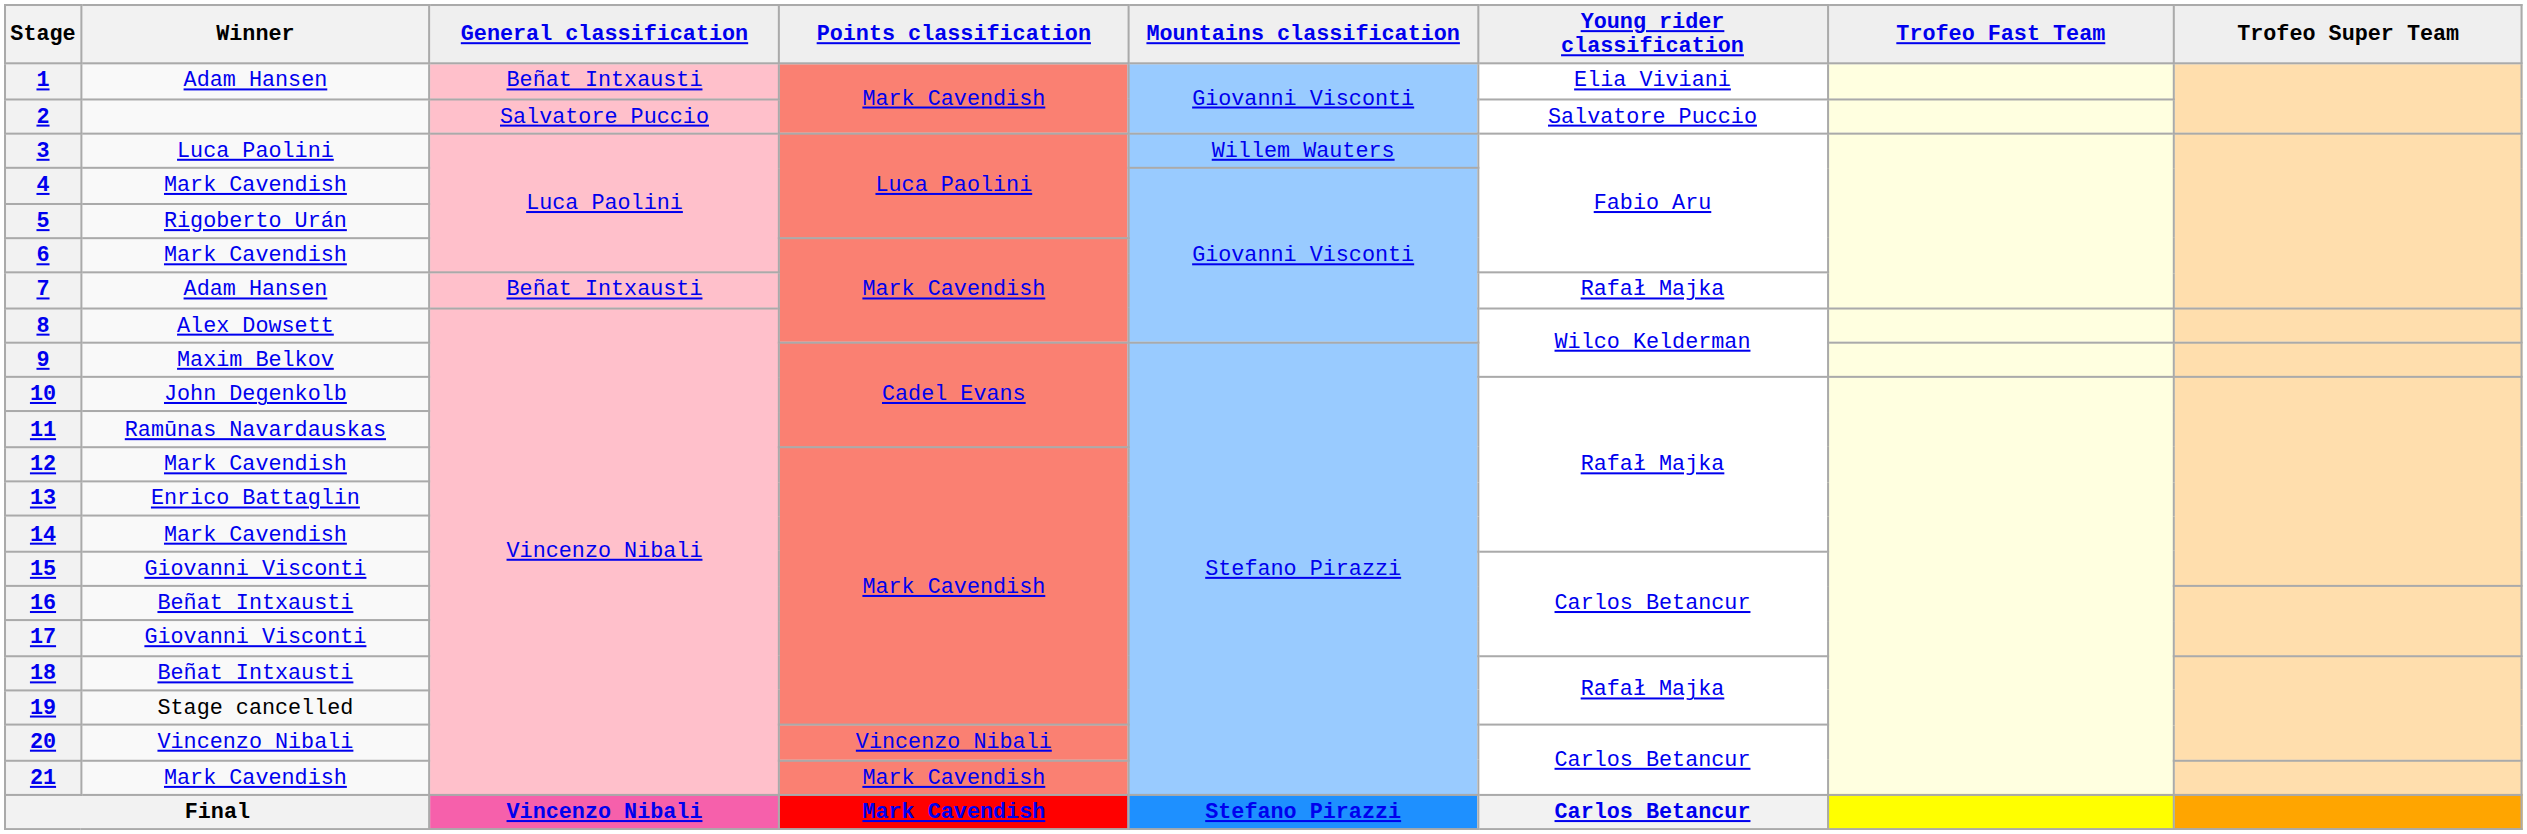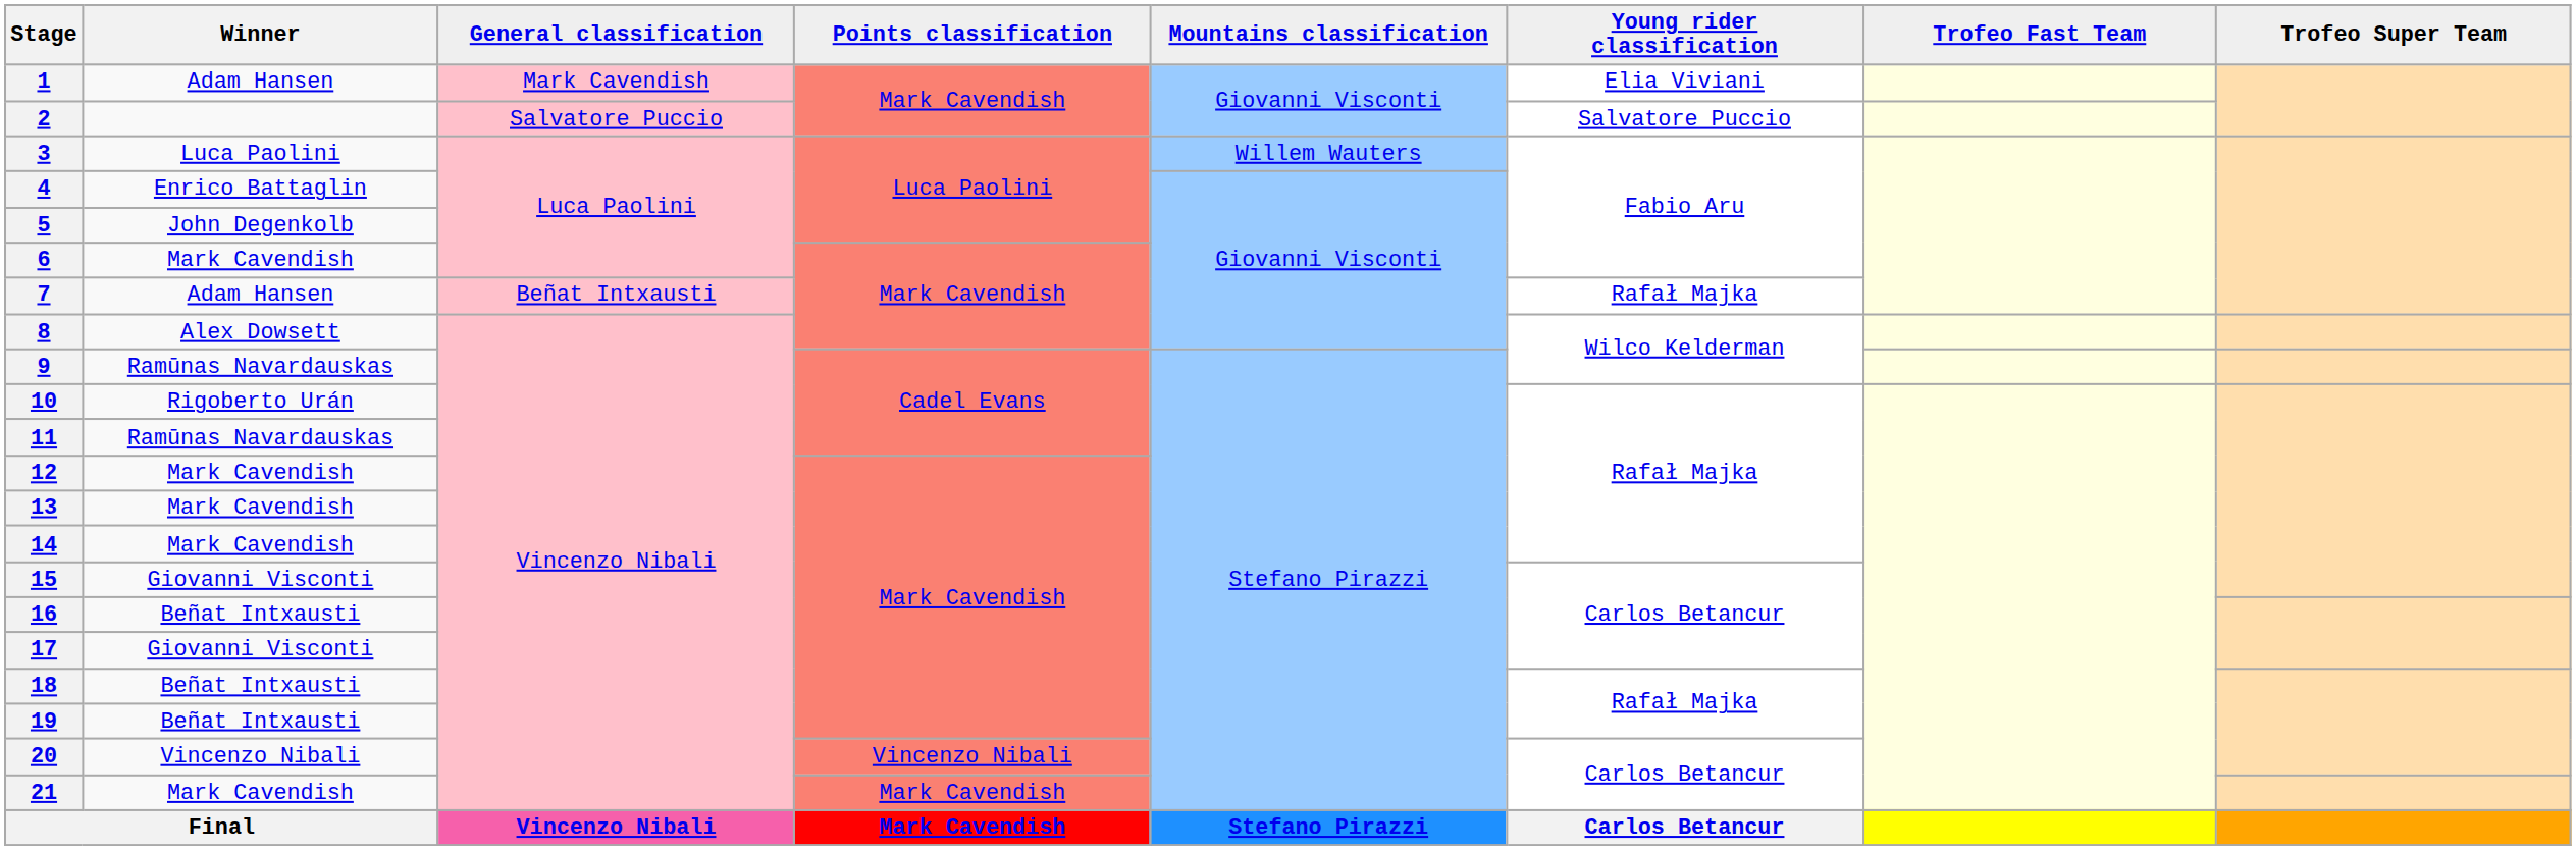1 | General classification: Beñat Intxausti -> Mark Cavendish
4 | Winner: Mark Cavendish -> Enrico Battaglin
5 | Winner: Rigoberto Urán -> John Degenkolb
9 | Winner: Maxim Belkov -> Ramūnas Navardauskas
10 | Winner: John Degenkolb -> Rigoberto Urán
13 | Winner: Enrico Battaglin -> Mark Cavendish
19 | Winner: Stage cancelled -> Beñat Intxausti
